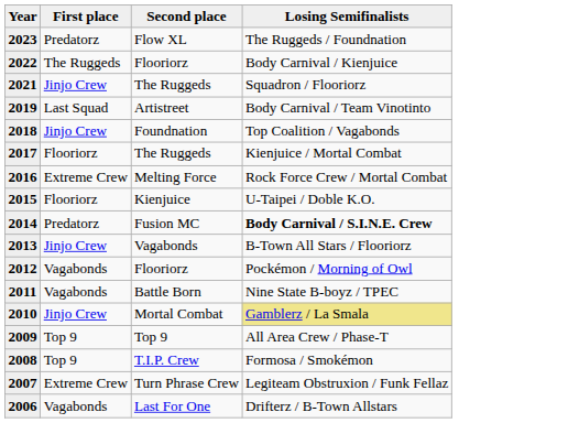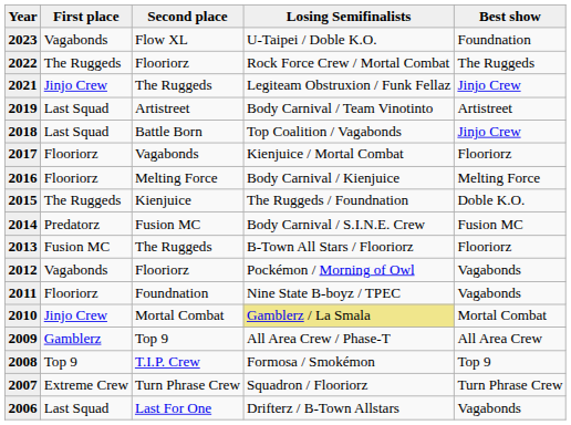+ column: Best show | Foundnation | The Ruggeds | Jinjo Crew | Artistreet | Jinjo Crew | Flooriorz | Melting Force | Doble K.O. | Fusion MC | Flooriorz | Vagabonds | Vagabonds | Mortal Combat | All Area Crew | Top 9 | Turn Phrase Crew | Vagabonds
2023 | First place: Predatorz -> Vagabonds
2023 | Losing Semifinalists: The Ruggeds / Foundnation -> U-Taipei / Doble K.O.
2022 | Losing Semifinalists: Body Carnival / Kienjuice -> Rock Force Crew / Mortal Combat
2021 | Losing Semifinalists: Squadron / Flooriorz -> Legiteam Obstruxion / Funk Fellaz
2018 | First place: Jinjo Crew -> Last Squad
2018 | Second place: Foundnation -> Battle Born
2017 | Second place: The Ruggeds -> Vagabonds
2016 | First place: Extreme Crew -> Flooriorz
2016 | Losing Semifinalists: Rock Force Crew / Mortal Combat -> Body Carnival / Kienjuice
2015 | First place: Flooriorz -> The Ruggeds
2015 | Losing Semifinalists: U-Taipei / Doble K.O. -> The Ruggeds / Foundnation
2014 | Losing Semifinalists: bold -> normal
2013 | First place: Jinjo Crew -> Fusion MC
2013 | Second place: Vagabonds -> The Ruggeds
2011 | First place: Vagabonds -> Flooriorz
2011 | Second place: Battle Born -> Foundnation
2009 | First place: Top 9 -> Gamblerz
2007 | Losing Semifinalists: Legiteam Obstruxion / Funk Fellaz -> Squadron / Flooriorz
2006 | First place: Vagabonds -> Last Squad
